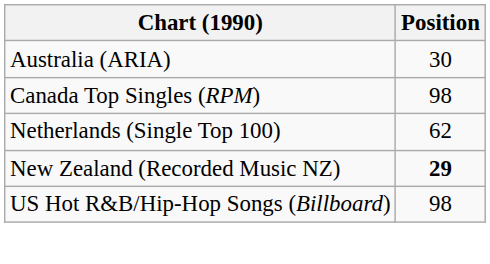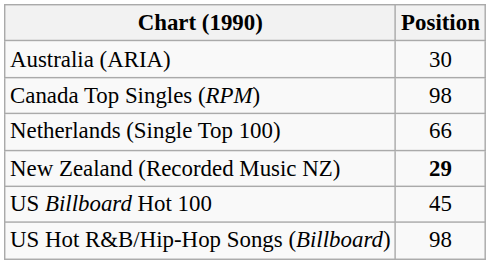Netherlands (Single Top 100) | Position: 62 -> 66
+ row: US Billboard Hot 100 | 45
